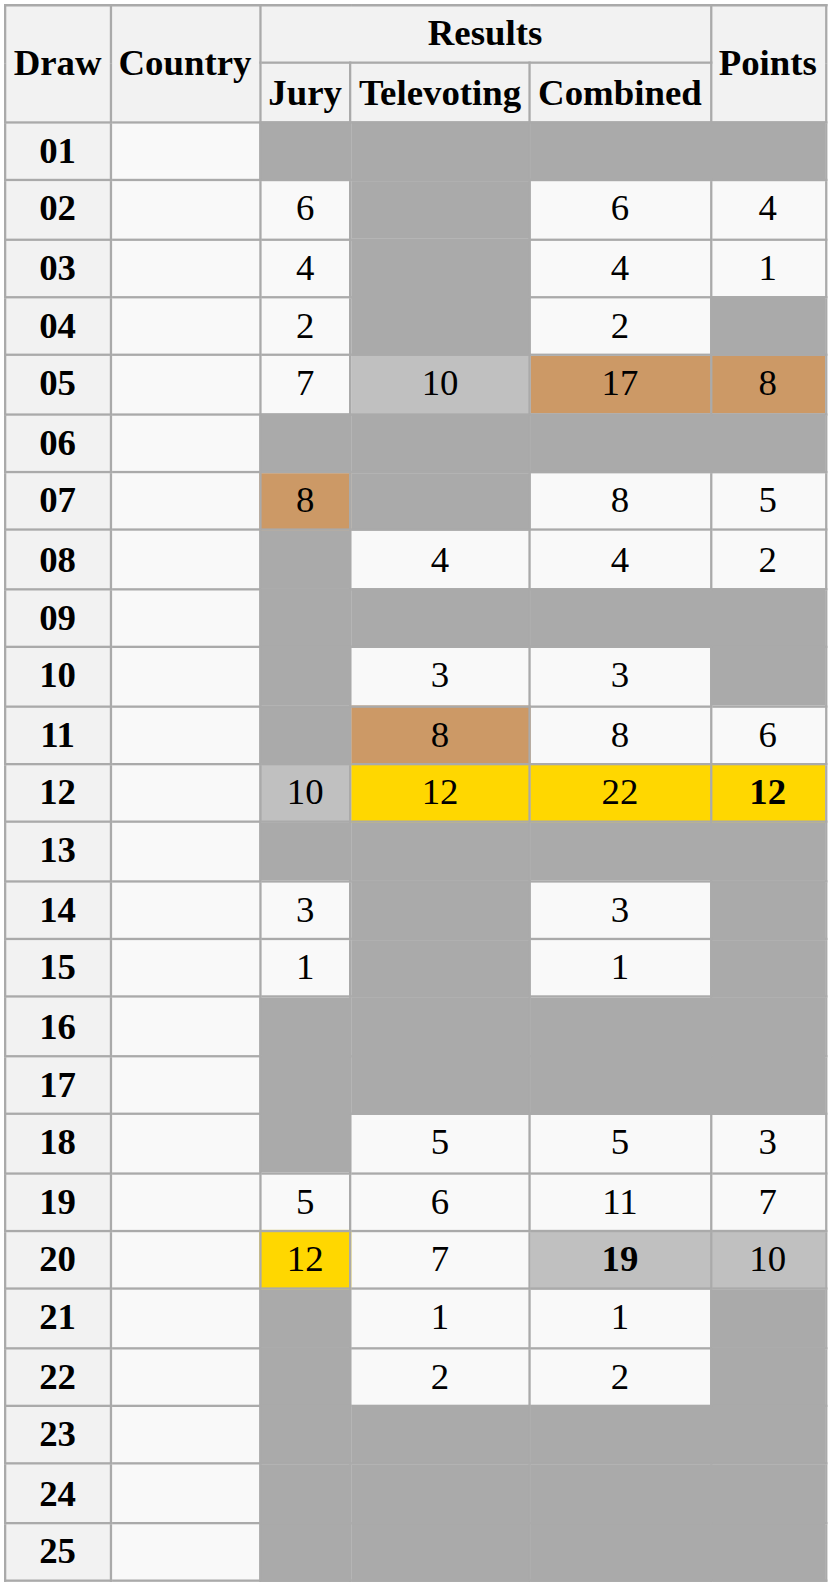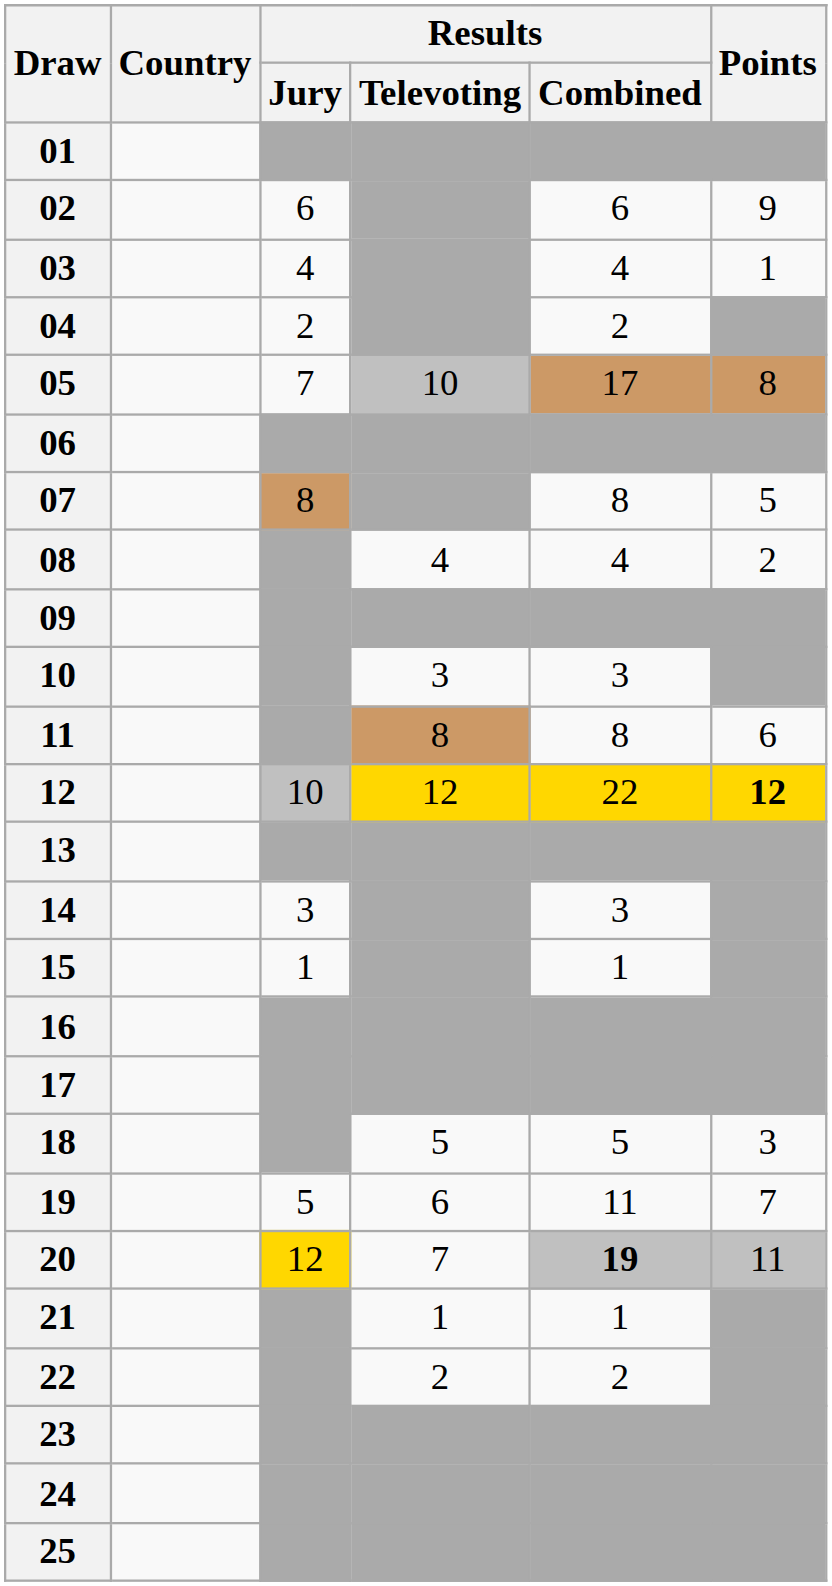02 | Points: 4 -> 9
20 | Points: 10 -> 11
